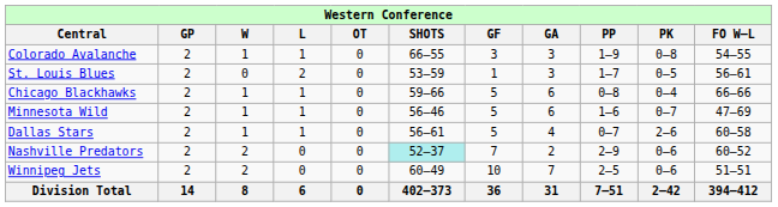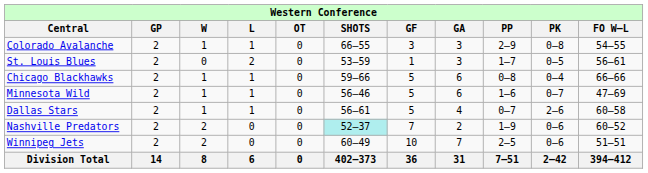Colorado Avalanche | column 9: 1–9 -> 2–9
Nashville Predators | column 9: 2–9 -> 1–9
